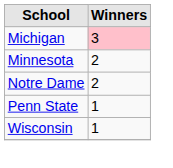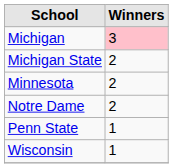+ row: Michigan State | 2
